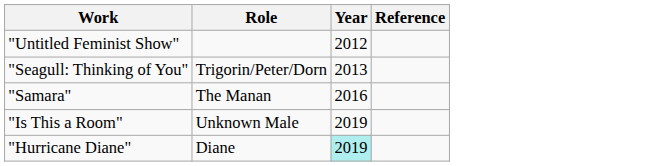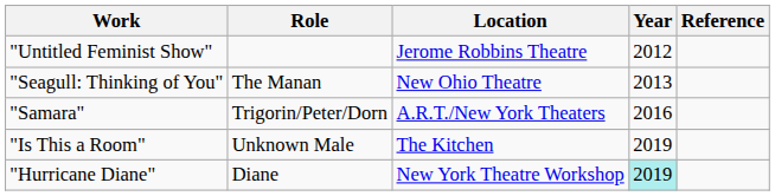+ column: Location | Jerome Robbins Theatre | New Ohio Theatre | A.R.T./New York Theaters | The Kitchen | New York Theatre Workshop
"Seagull: Thinking of You" | Role: Trigorin/Peter/Dorn -> The Manan
"Samara" | Role: The Manan -> Trigorin/Peter/Dorn
